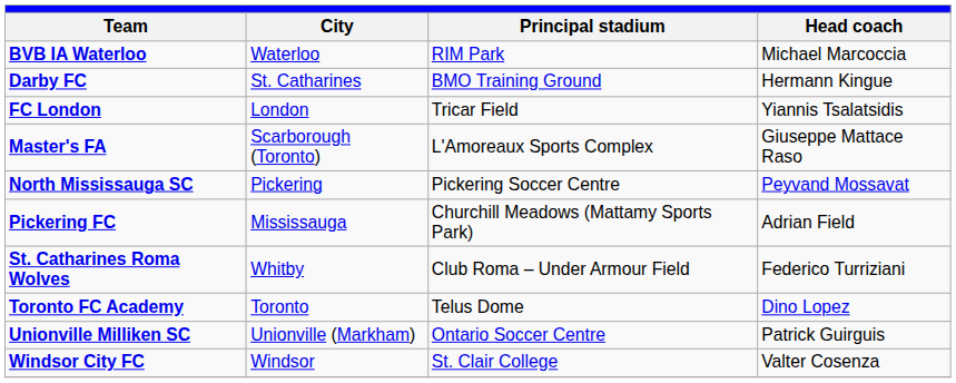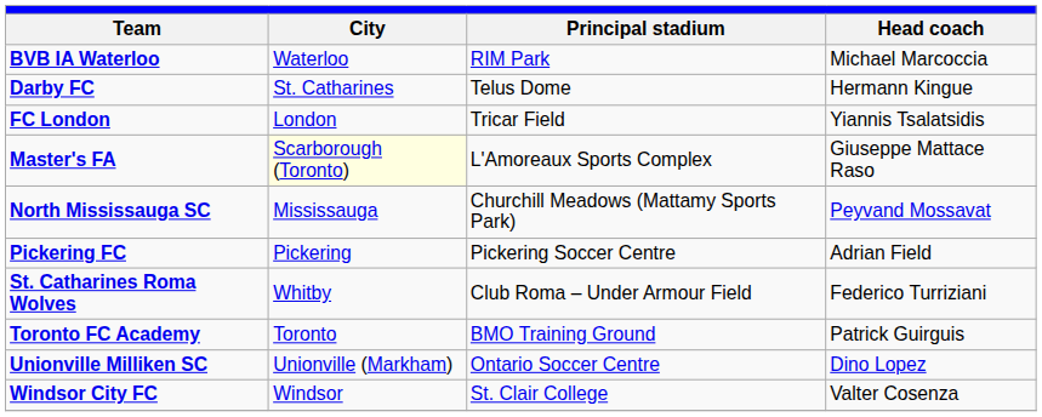Darby FC | Principal stadium: BMO Training Ground -> Telus Dome
Master's FA | City: no background -> lightyellow background
North Mississauga SC | City: Pickering -> Mississauga
North Mississauga SC | Principal stadium: Pickering Soccer Centre -> Churchill Meadows (Mattamy Sports Park)
Pickering FC | City: Mississauga -> Pickering
Pickering FC | Principal stadium: Churchill Meadows (Mattamy Sports Park) -> Pickering Soccer Centre
Toronto FC Academy | Principal stadium: Telus Dome -> BMO Training Ground
Toronto FC Academy | Head coach: Dino Lopez -> Patrick Guirguis
Unionville Milliken SC | Head coach: Patrick Guirguis -> Dino Lopez
